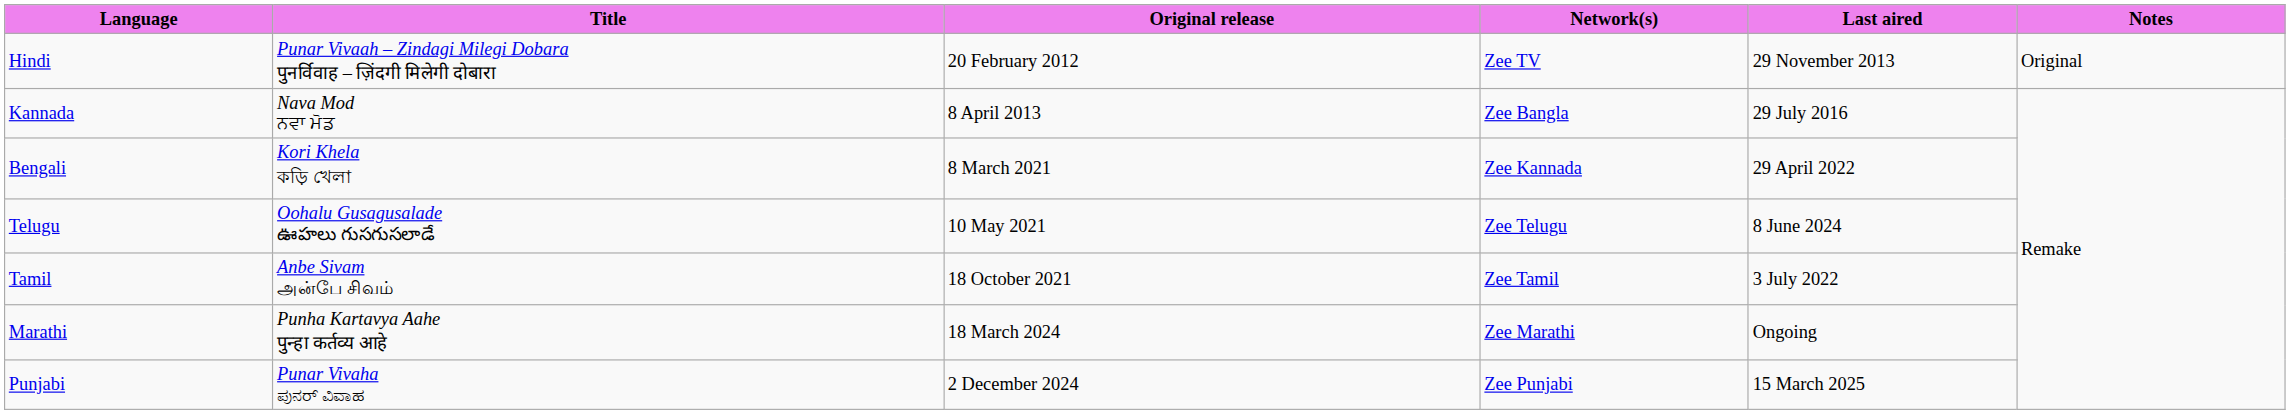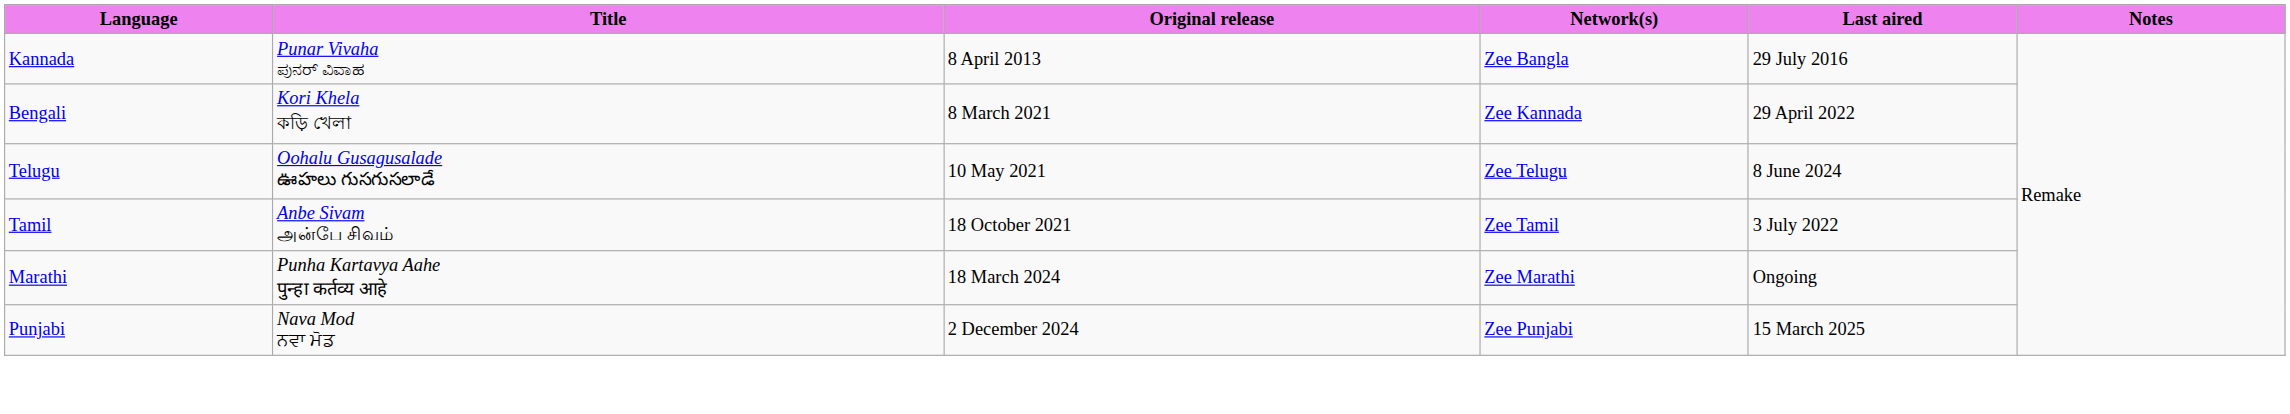- row: Hindi | Punar Vivaah – Zindagi Milegi Dobara पुनर्विवाह – ज़िंदगी मिलेगी दोबारा | 20 February 2012 | Zee TV | 29 November 2013 | Original
Kannada | Title: Nava Mod ਨਵਾ ਮੋਡ -> Punar Vivaha ಪುನರ್ ವಿವಾಹ
Punjabi | Title: Punar Vivaha ಪುನರ್ ವಿವಾಹ -> Nava Mod ਨਵਾ ਮੋਡ
